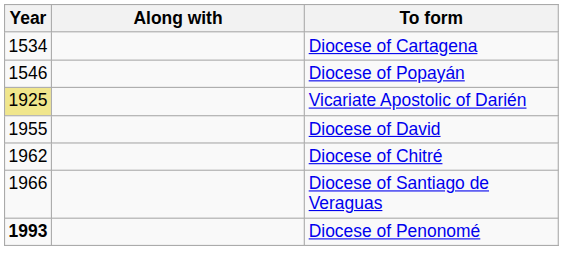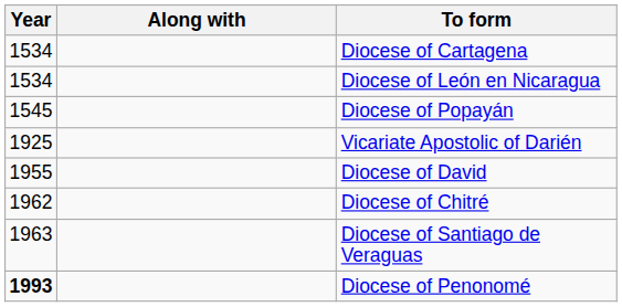+ row: 1534 | Diocese of León en Nicaragua
Diocese of Popayán | Year: 1546 -> 1545
Vicariate Apostolic of Darién | Year: khaki background -> no background
Diocese of Santiago de Veraguas | Year: 1966 -> 1963
